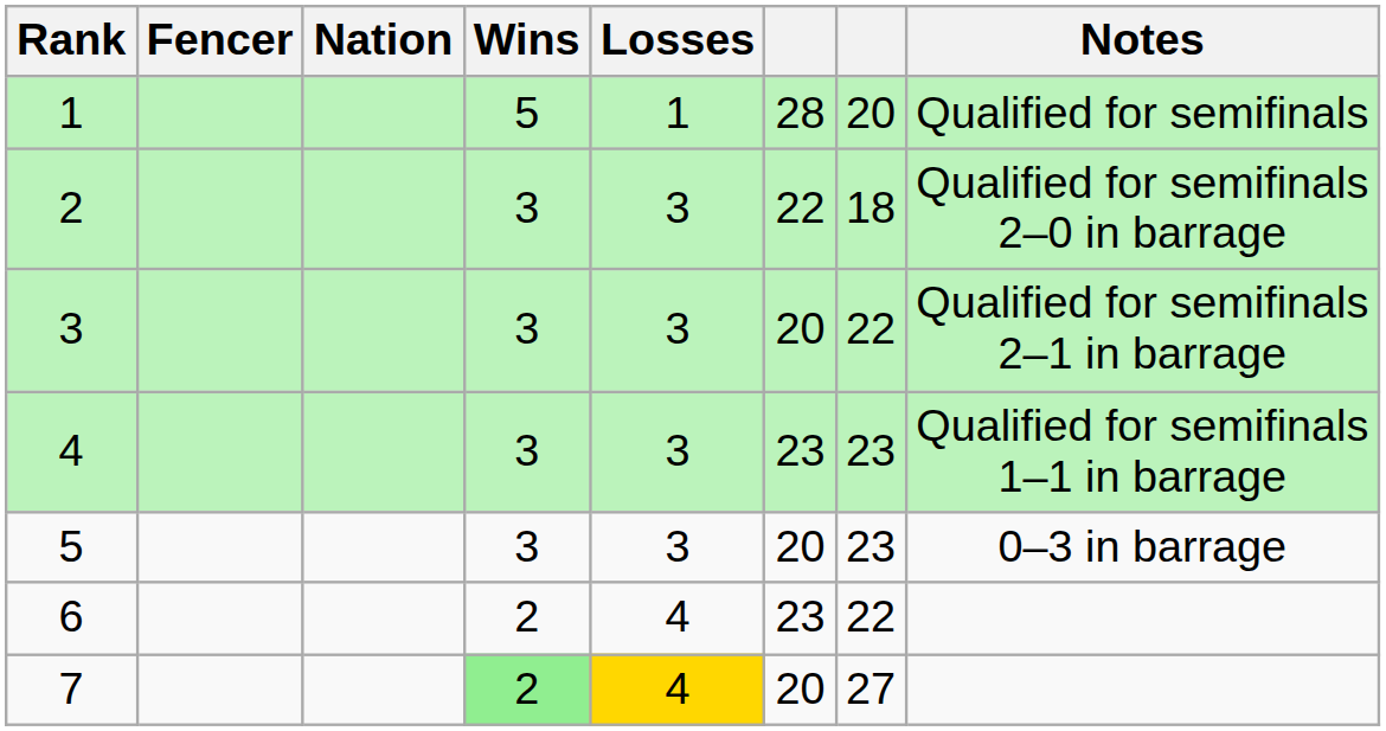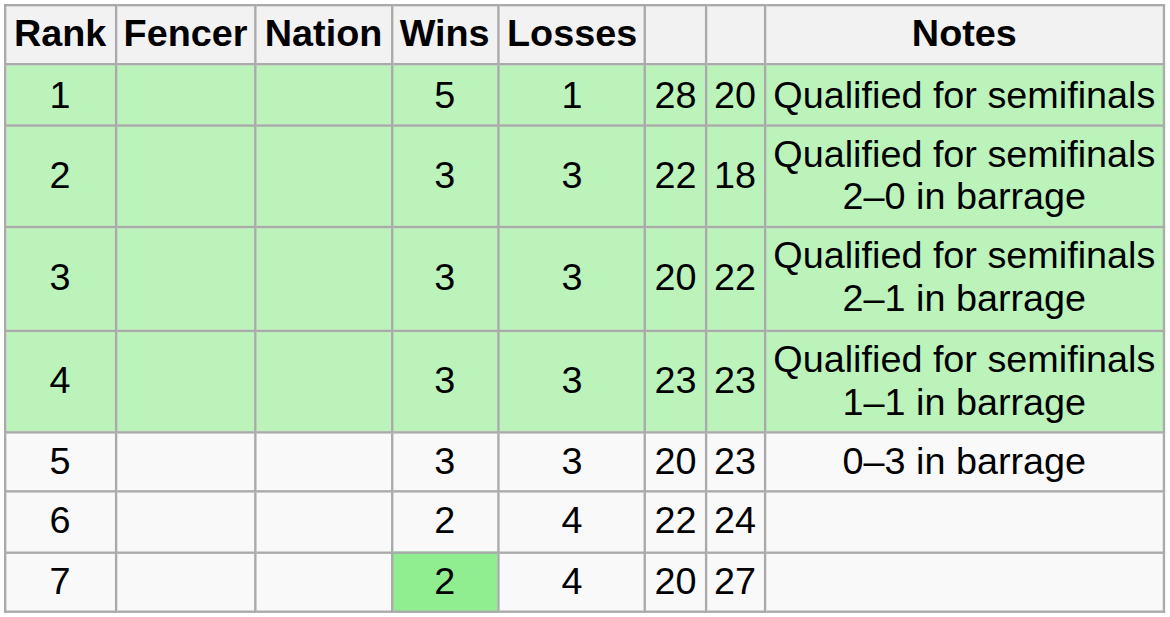6 | column 6: 23 -> 22
6 | column 7: 22 -> 24
7 | Losses: gold background -> no background
